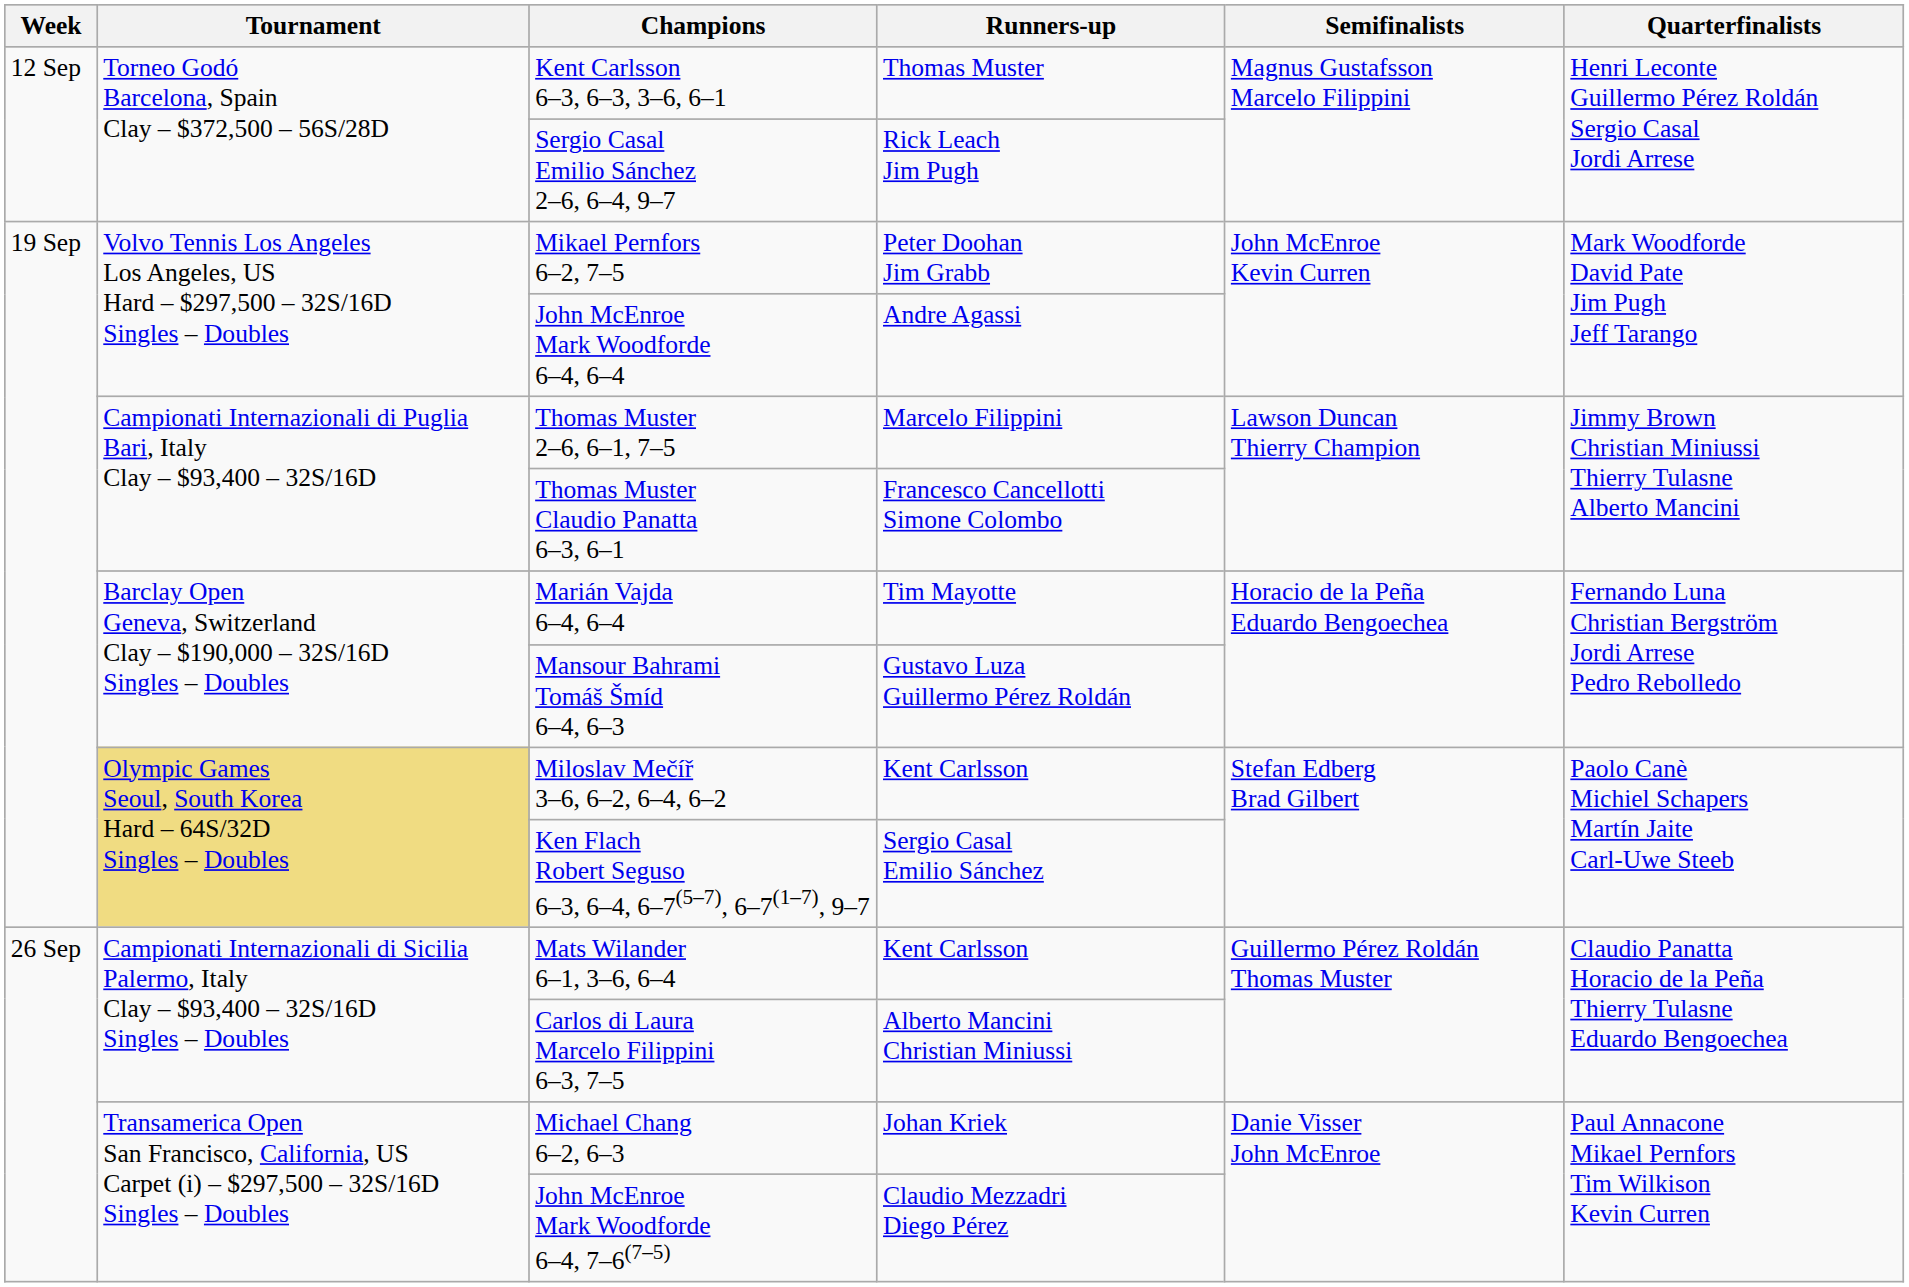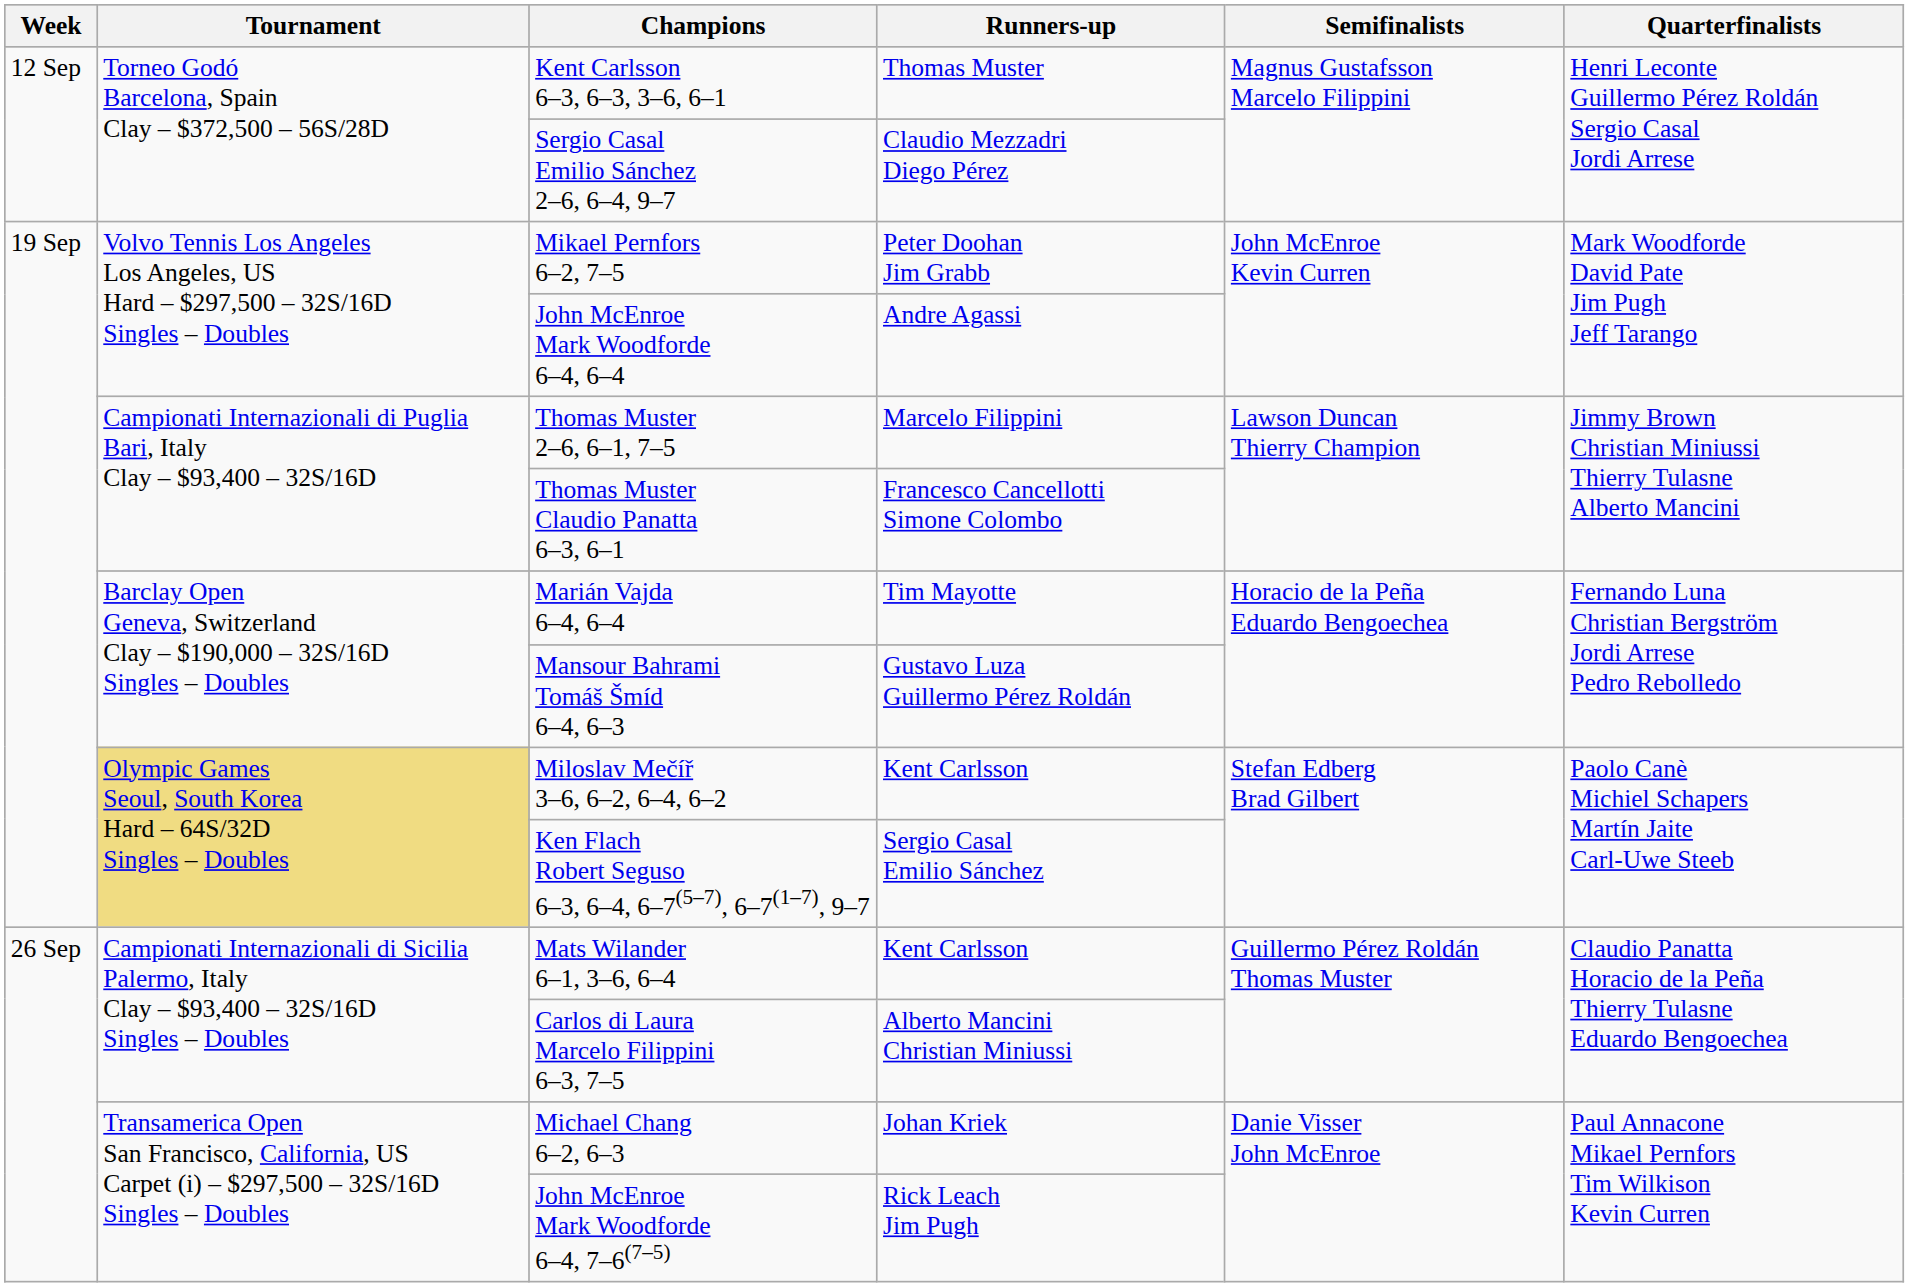Sergio Casal Emilio Sánchez 2–6, 6–4, 9–7 | Runners-up: Rick Leach Jim Pugh -> Claudio Mezzadri Diego Pérez
John McEnroe Mark Woodforde 6–4, 7–6(7–5) | Runners-up: Claudio Mezzadri Diego Pérez -> Rick Leach Jim Pugh
